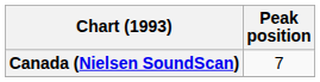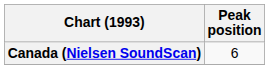Canada (Nielsen SoundScan) | Peak position: 7 -> 6
